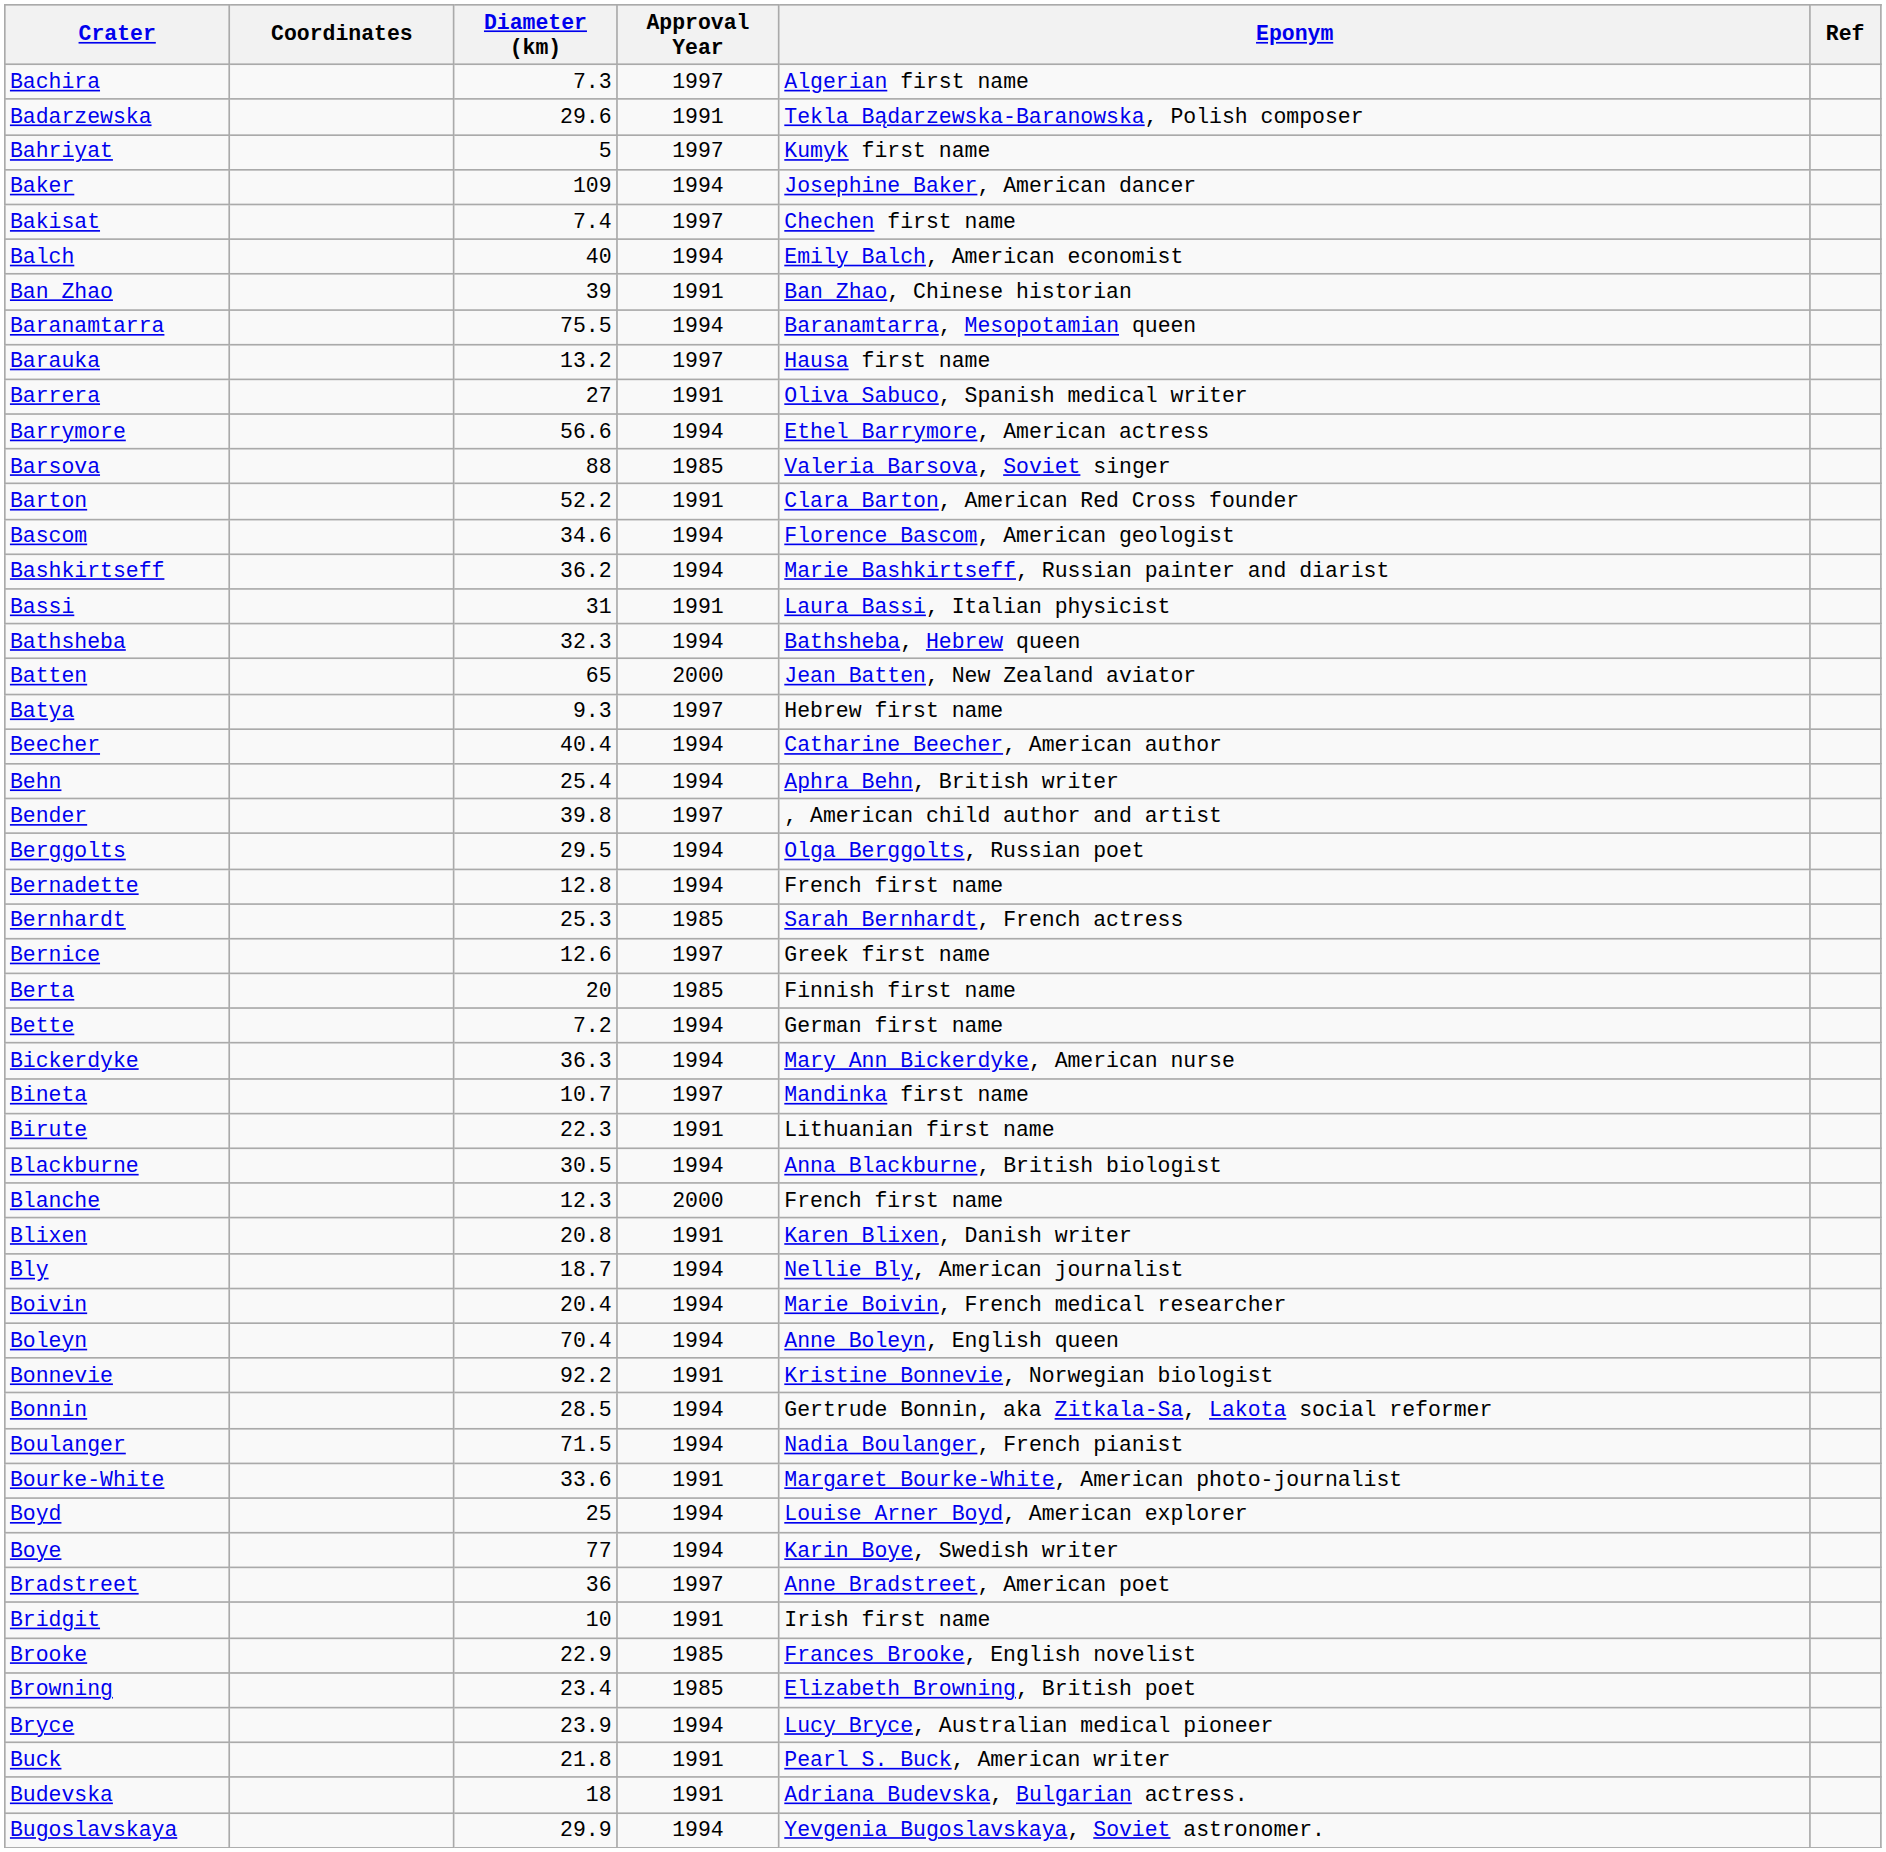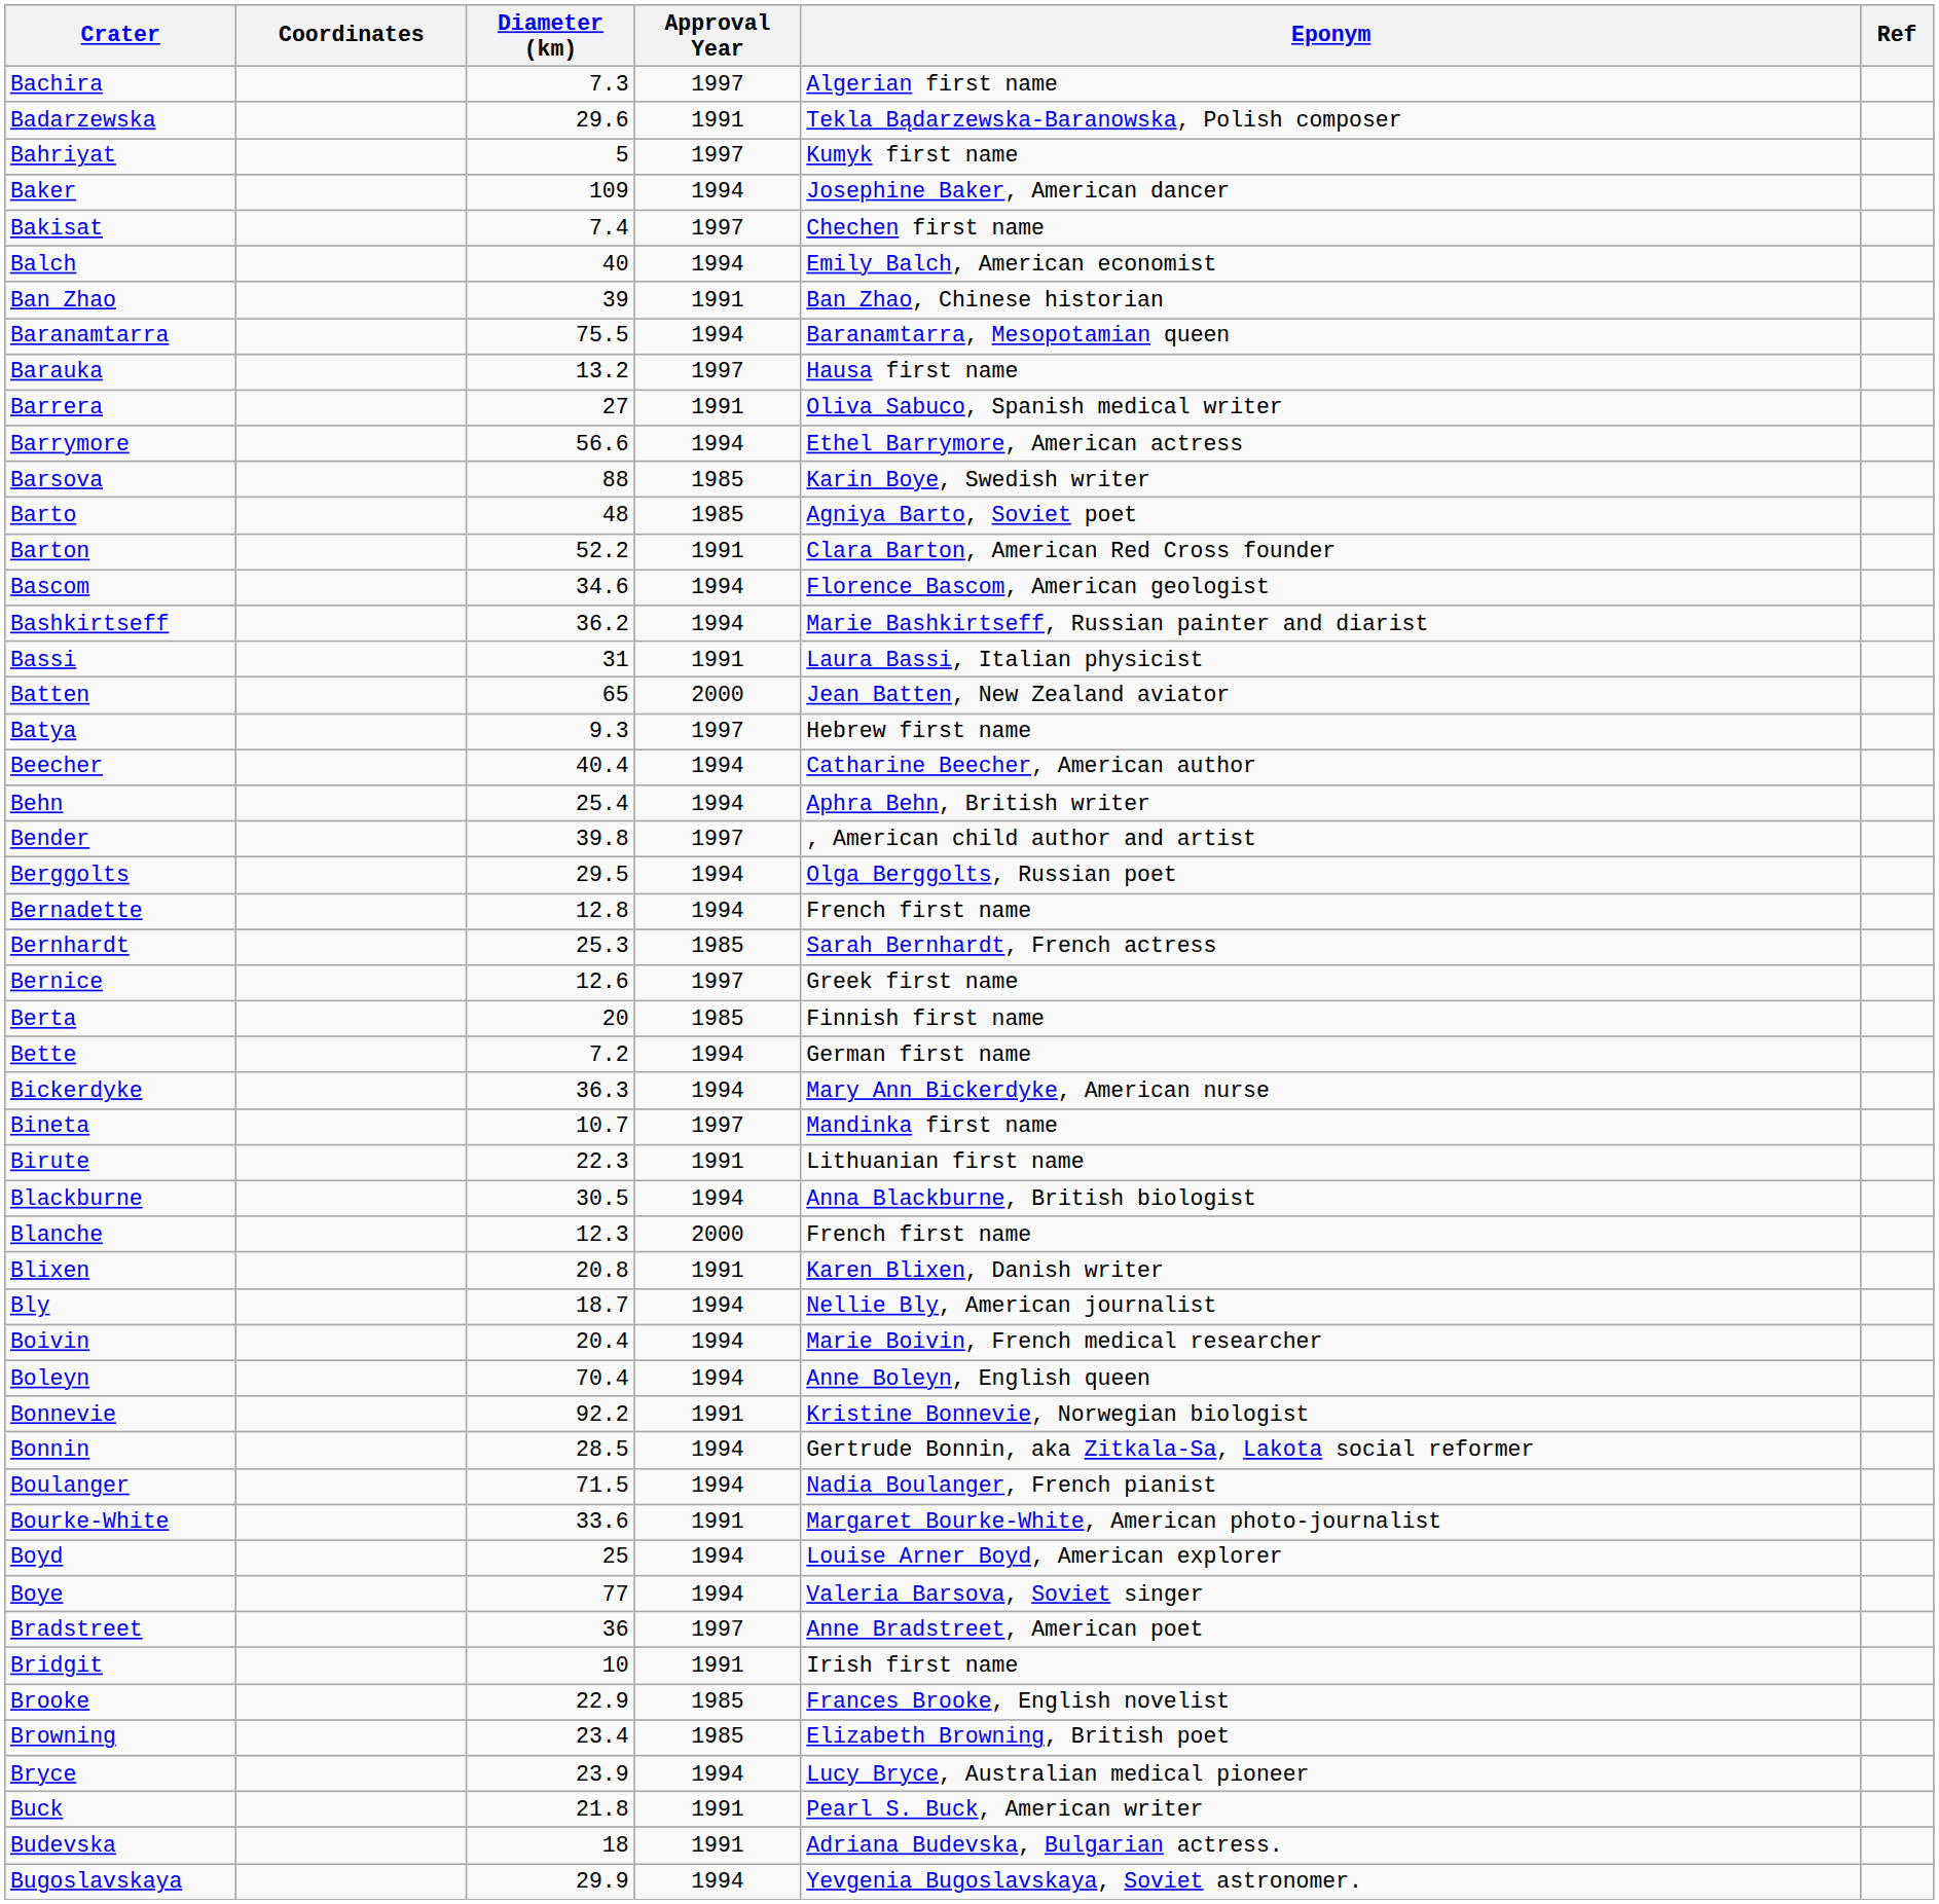Barsova | Eponym: Valeria Barsova, Soviet singer -> Karin Boye, Swedish writer
+ row: Barto | 48 | 1985 | Agniya Barto, Soviet poet
- row: Bathsheba | 32.3 | 1994 | Bathsheba, Hebrew queen
Boye | Eponym: Karin Boye, Swedish writer -> Valeria Barsova, Soviet singer
